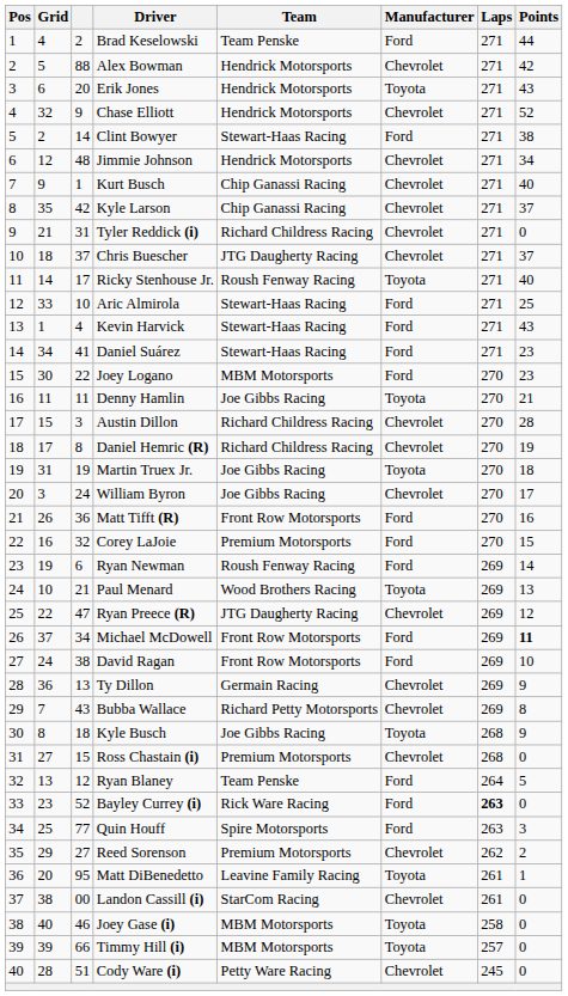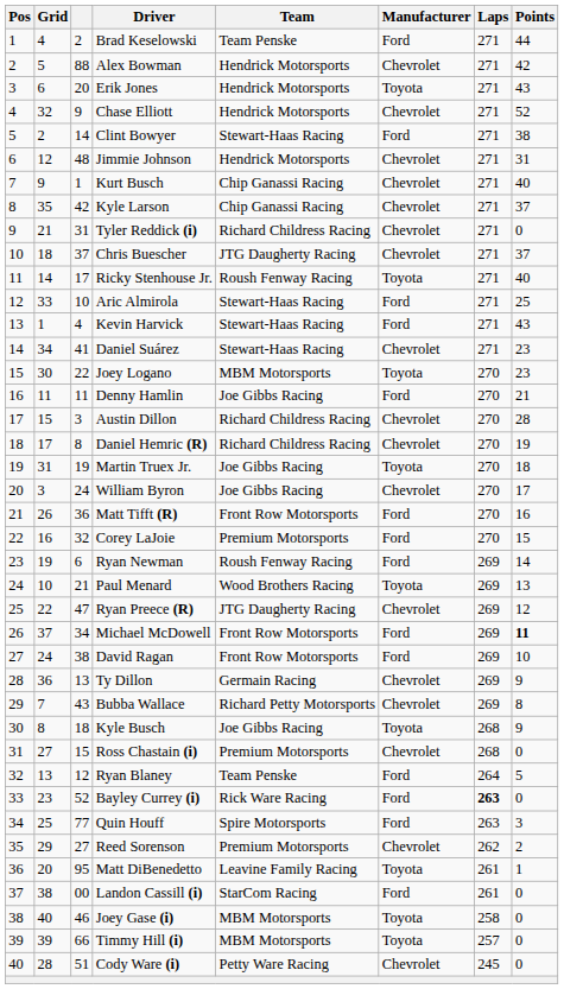Jimmie Johnson | Points: 34 -> 31
Daniel Suárez | Manufacturer: Ford -> Chevrolet
Joey Logano | Manufacturer: Ford -> Toyota
Denny Hamlin | Manufacturer: Toyota -> Ford
Landon Cassill (i) | Manufacturer: Chevrolet -> Ford
